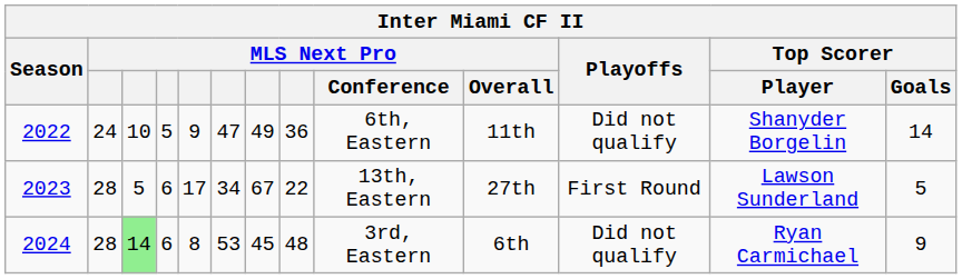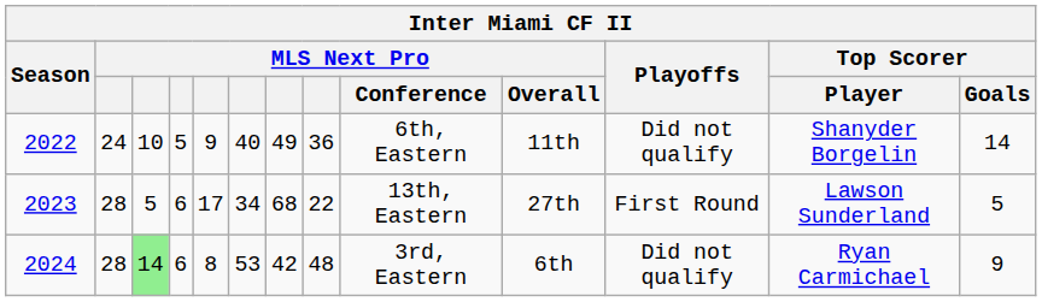2022 | column 6: 47 -> 40
2023 | column 7: 67 -> 68
2024 | column 7: 45 -> 42
